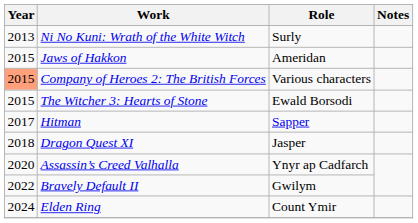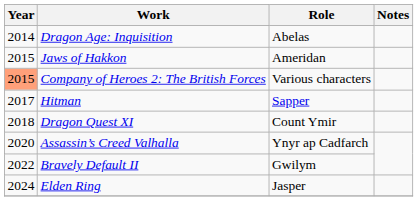- row: 2013 | Ni No Kuni: Wrath of the White Witch | Surly
+ row: 2014 | Dragon Age: Inquisition | Abelas
- row: 2015 | The Witcher 3: Hearts of Stone | Ewald Borsodi
Dragon Quest XI | Role: Jasper -> Count Ymir
Elden Ring | Role: Count Ymir -> Jasper
